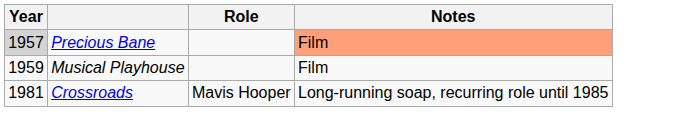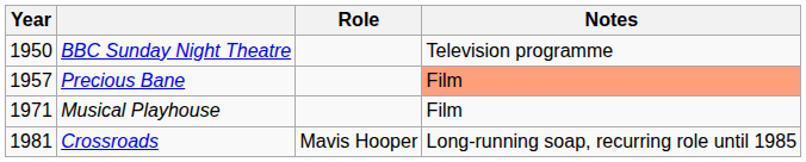+ row: 1950 | BBC Sunday Night Theatre | Television programme
Precious Bane | Year: lightgrey background -> no background
Musical Playhouse | Year: 1959 -> 1971
